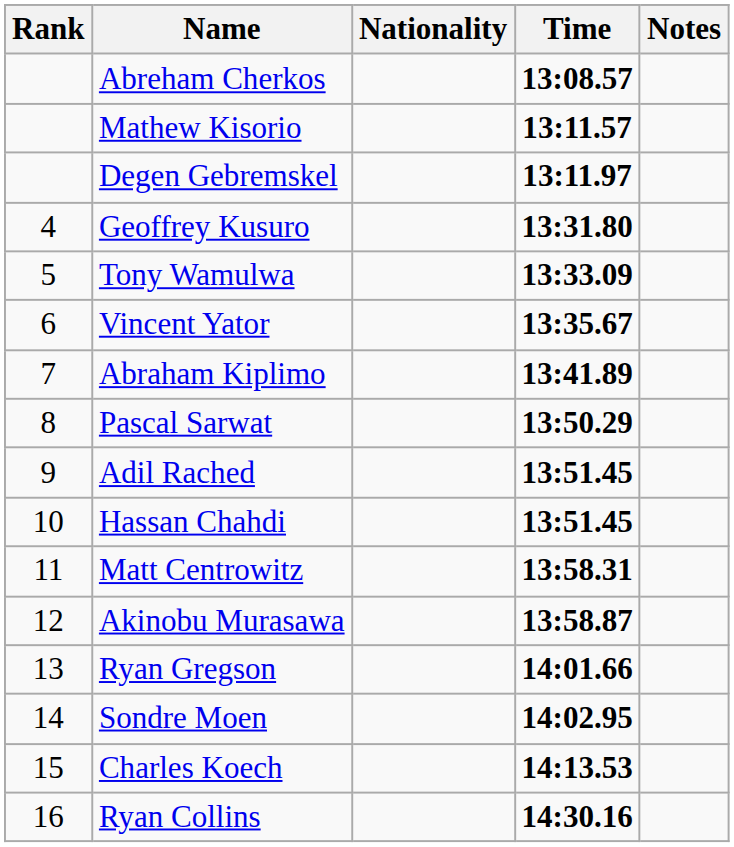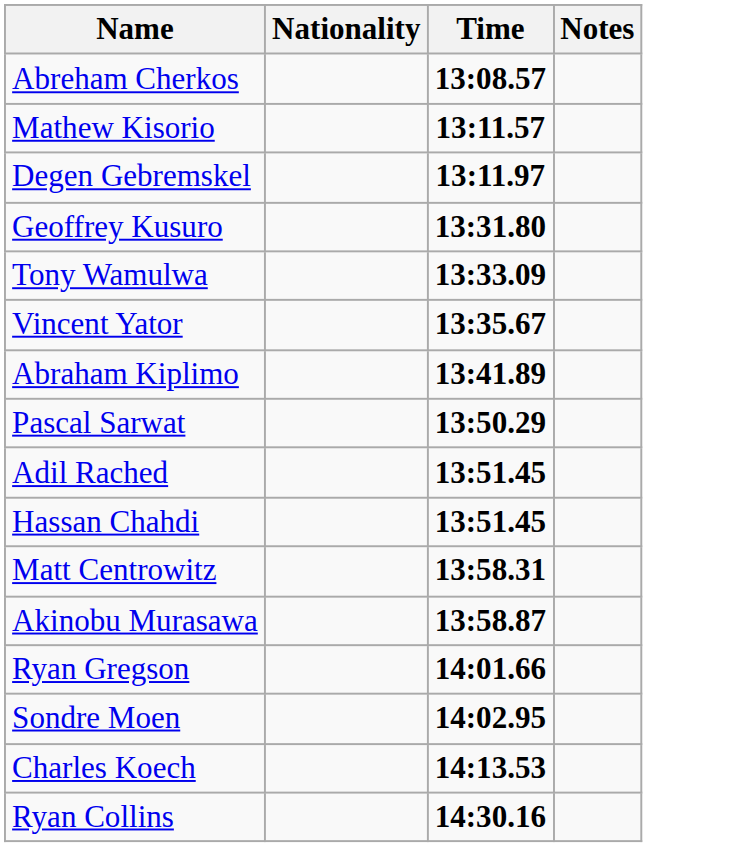- column: Rank | 4 | 5 | 6 | 7 | 8 | 9 | 10 | 11 | 12 | 13 | 14 | 15 | 16
